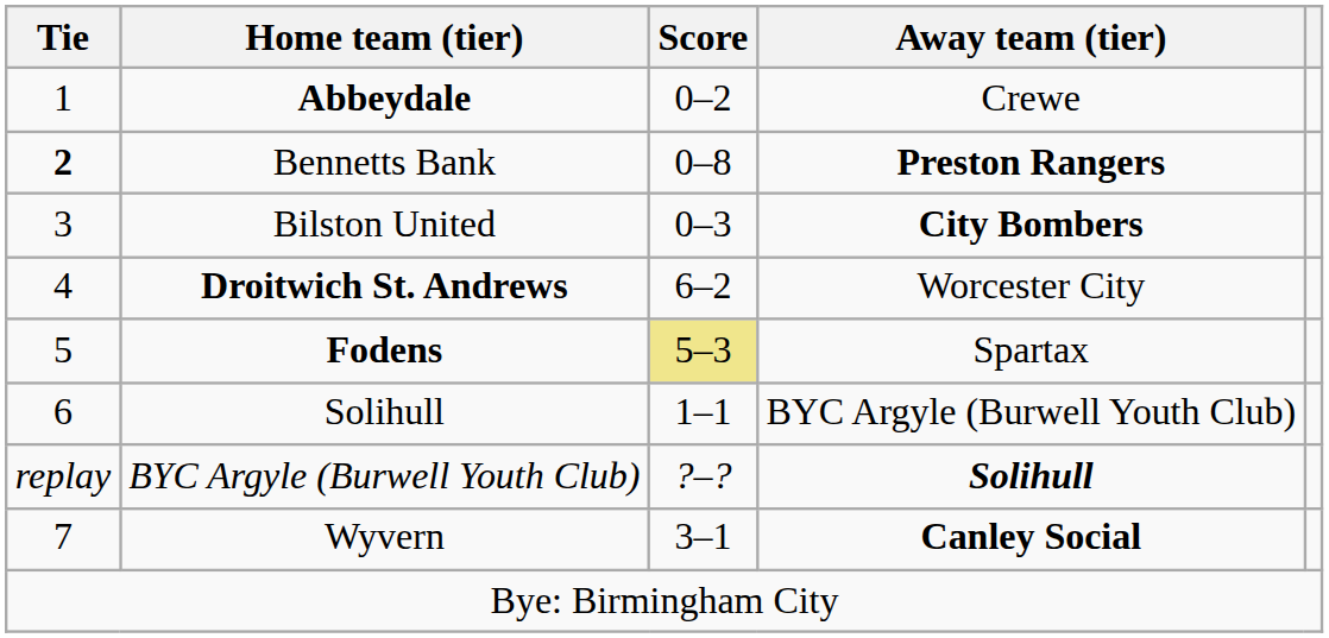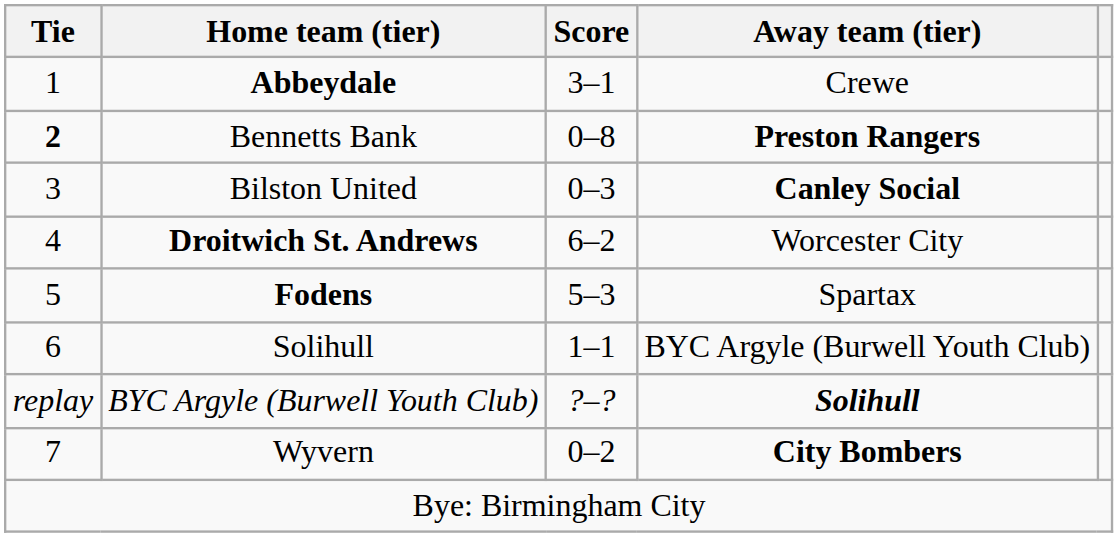Abbeydale | Score: 0–2 -> 3–1
Bilston United | Away team (tier): City Bombers -> Canley Social
Fodens | Score: khaki background -> no background
Wyvern | Score: 3–1 -> 0–2
Wyvern | Away team (tier): Canley Social -> City Bombers
